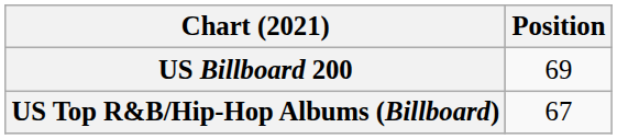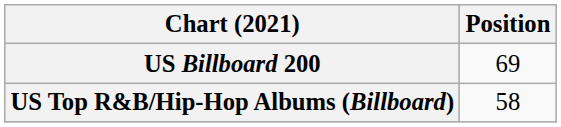US Top R&B/Hip-Hop Albums (Billboard) | Position: 67 -> 58
